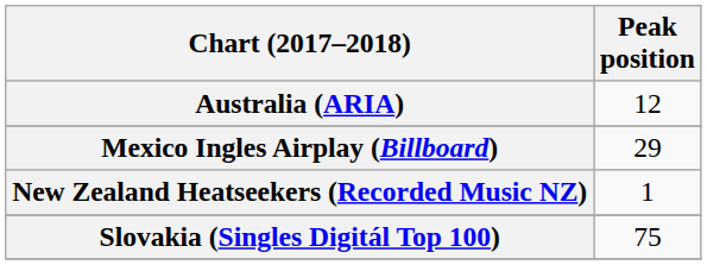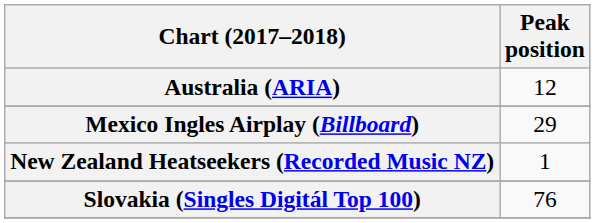Slovakia (Singles Digitál Top 100) | Peak position: 75 -> 76
